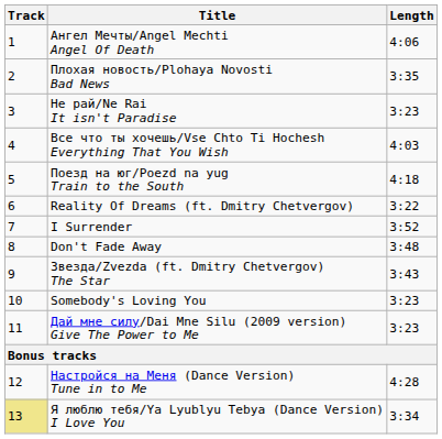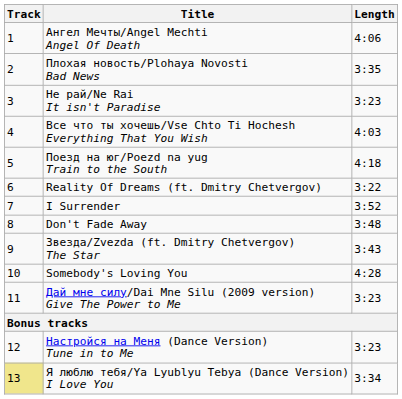Somebody's Loving You | Length: 3:23 -> 4:28
Настройся на Меня (Dance Version) Tune in to Me | Length: 4:28 -> 3:23
